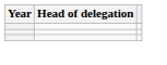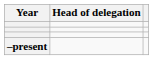+ row: –present
